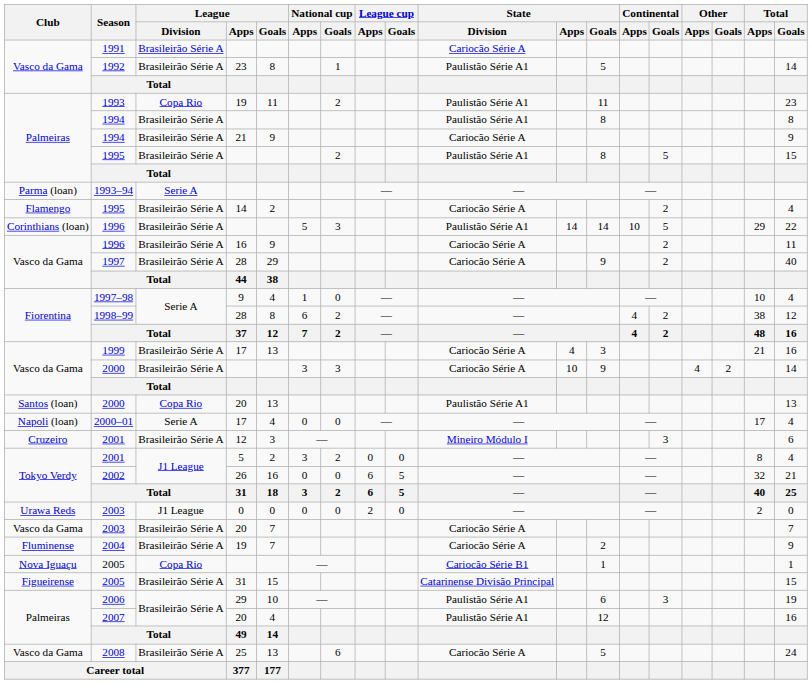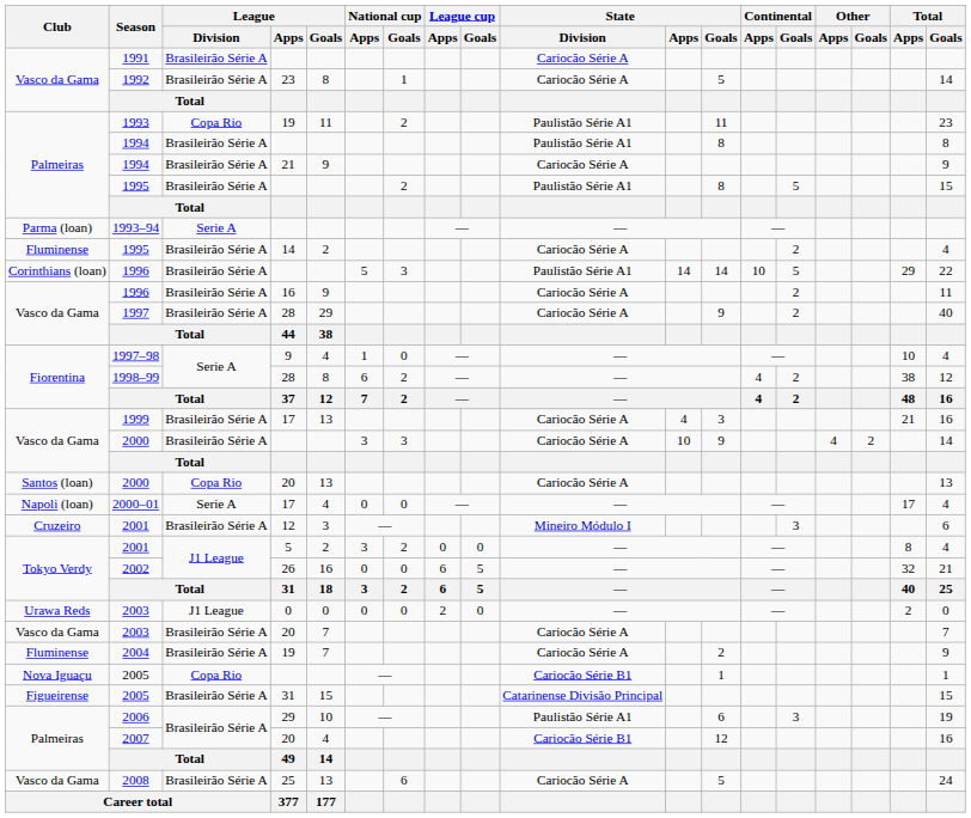1992 | State / Division: Paulistão Série A1 -> Cariocão Série A
1995 / 14 | Club: Flamengo -> Fluminense
2000 / 20 | State / Division: Paulistão Série A1 -> Cariocão Série A
2007 | State / Division: Paulistão Série A1 -> Cariocão Série B1
